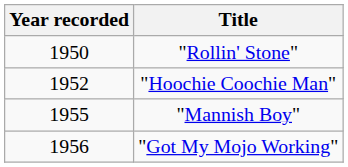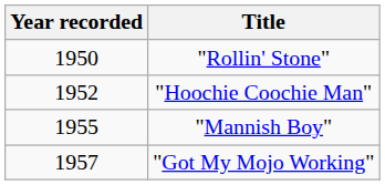"Got My Mojo Working" | Year recorded: 1956 -> 1957
